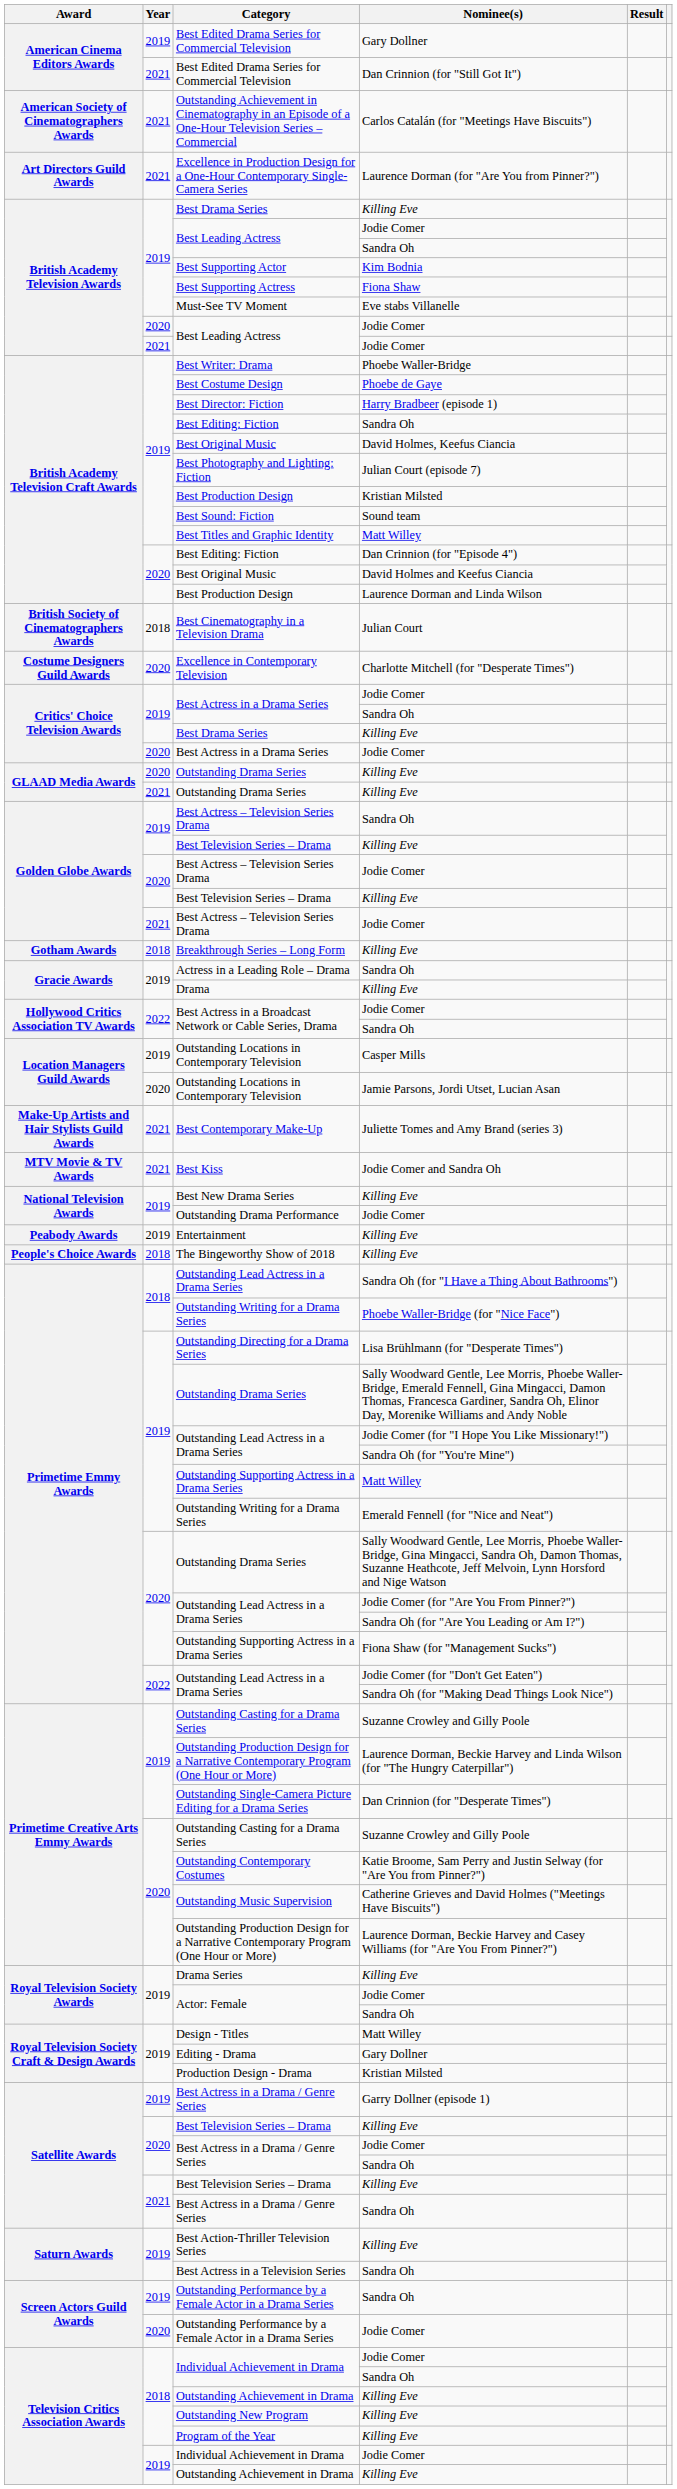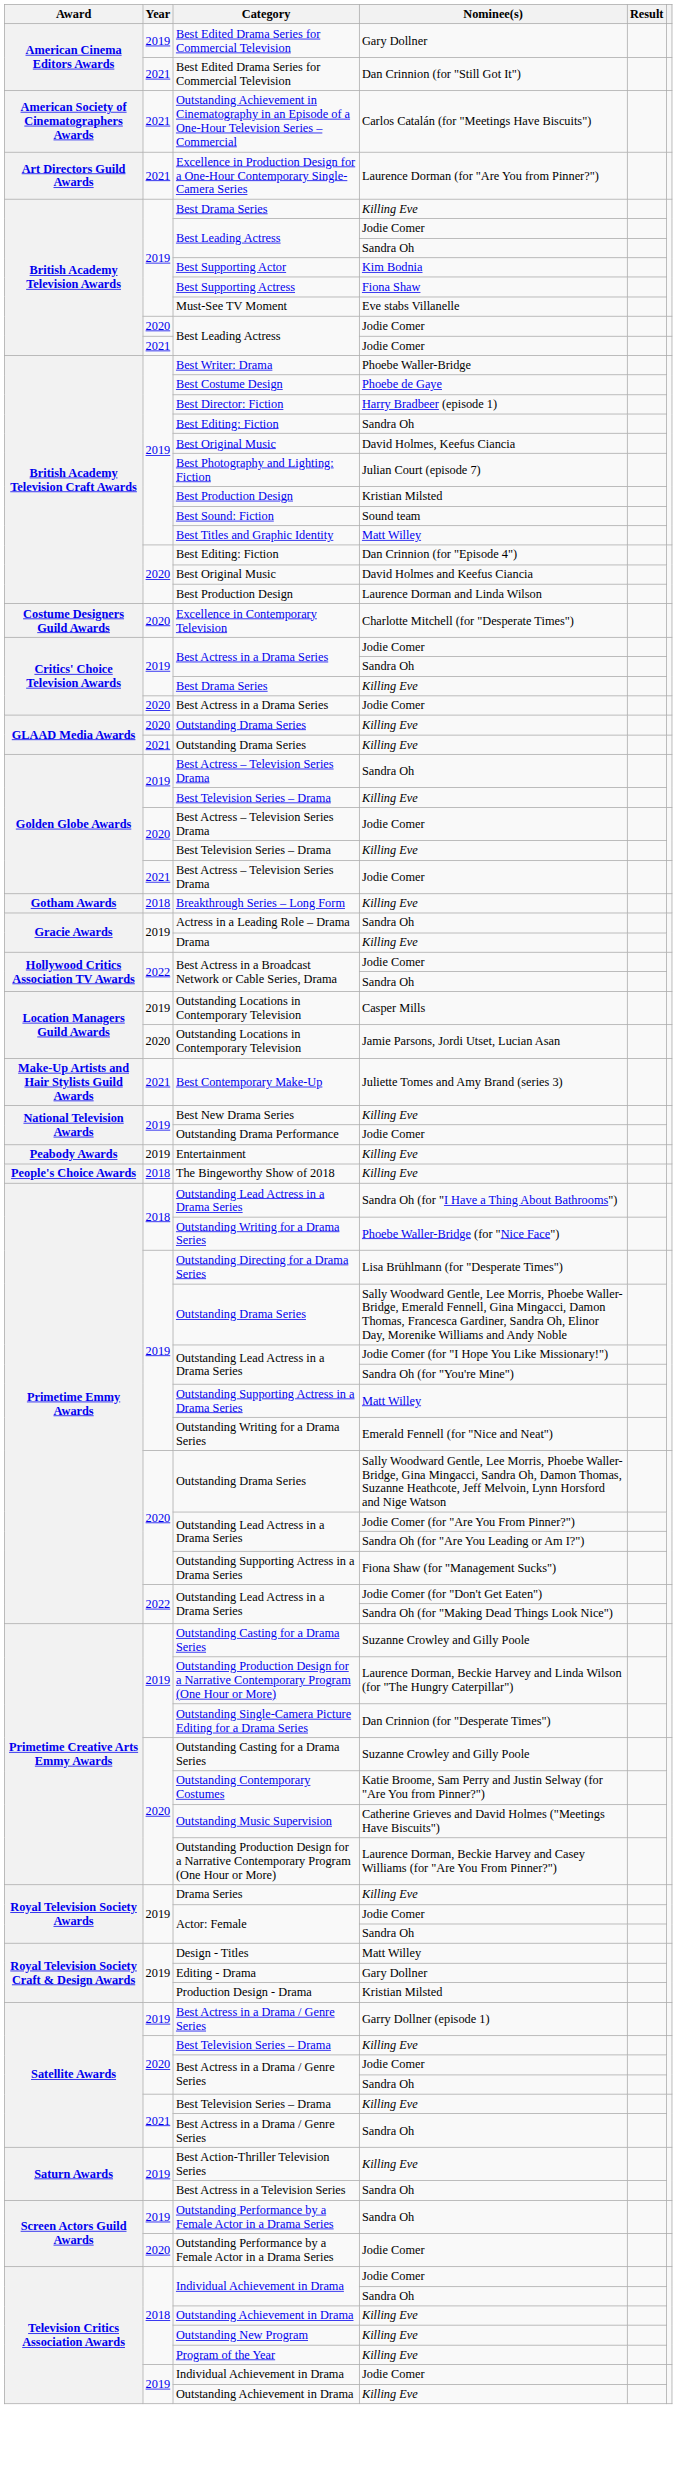- row: British Society of Cinematographers Awards | 2018 | Best Cinematography in a Television Drama | Julian Court
- row: MTV Movie & TV Awards | 2021 | Best Kiss | Jodie Comer and Sandra Oh
